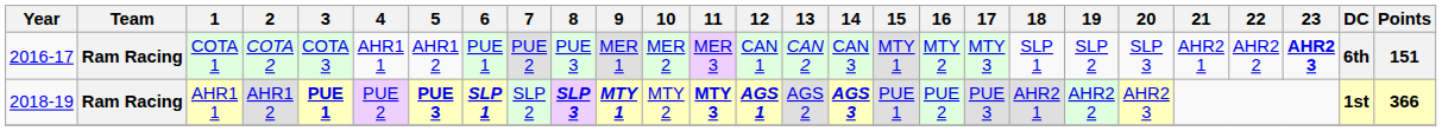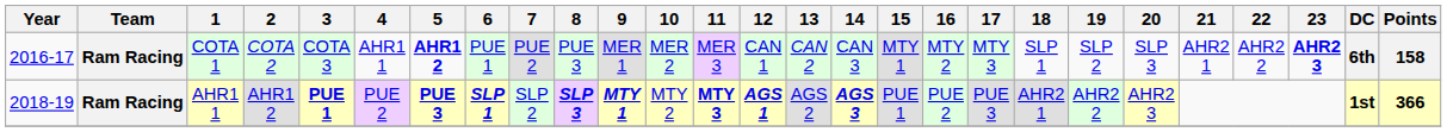COTA 1 | 5: normal -> bold
COTA 1 | Points: 151 -> 158
